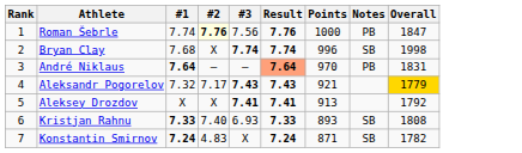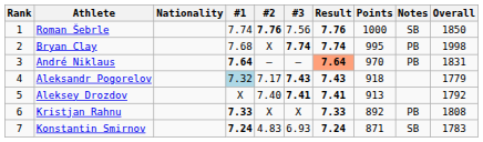+ column: Nationality
Roman Šebrle | #2: lightyellow background -> no background
Roman Šebrle | Notes: PB -> SB
Roman Šebrle | Overall: 1847 -> 1850
Bryan Clay | Points: 996 -> 995
Bryan Clay | Notes: SB -> PB
Aleksandr Pogorelov | #1: no background -> lightblue background
Aleksandr Pogorelov | Points: 921 -> 918
Aleksandr Pogorelov | Overall: gold background -> no background
Aleksey Drozdov | #2: X -> 7.40
Kristjan Rahnu | #2: 7.40 -> X
Kristjan Rahnu | #3: 6.93 -> X
Kristjan Rahnu | Points: 893 -> 892
Kristjan Rahnu | Notes: SB -> PB
Konstantin Smirnov | #3: X -> 6.93
Konstantin Smirnov | Overall: 1782 -> 1783
